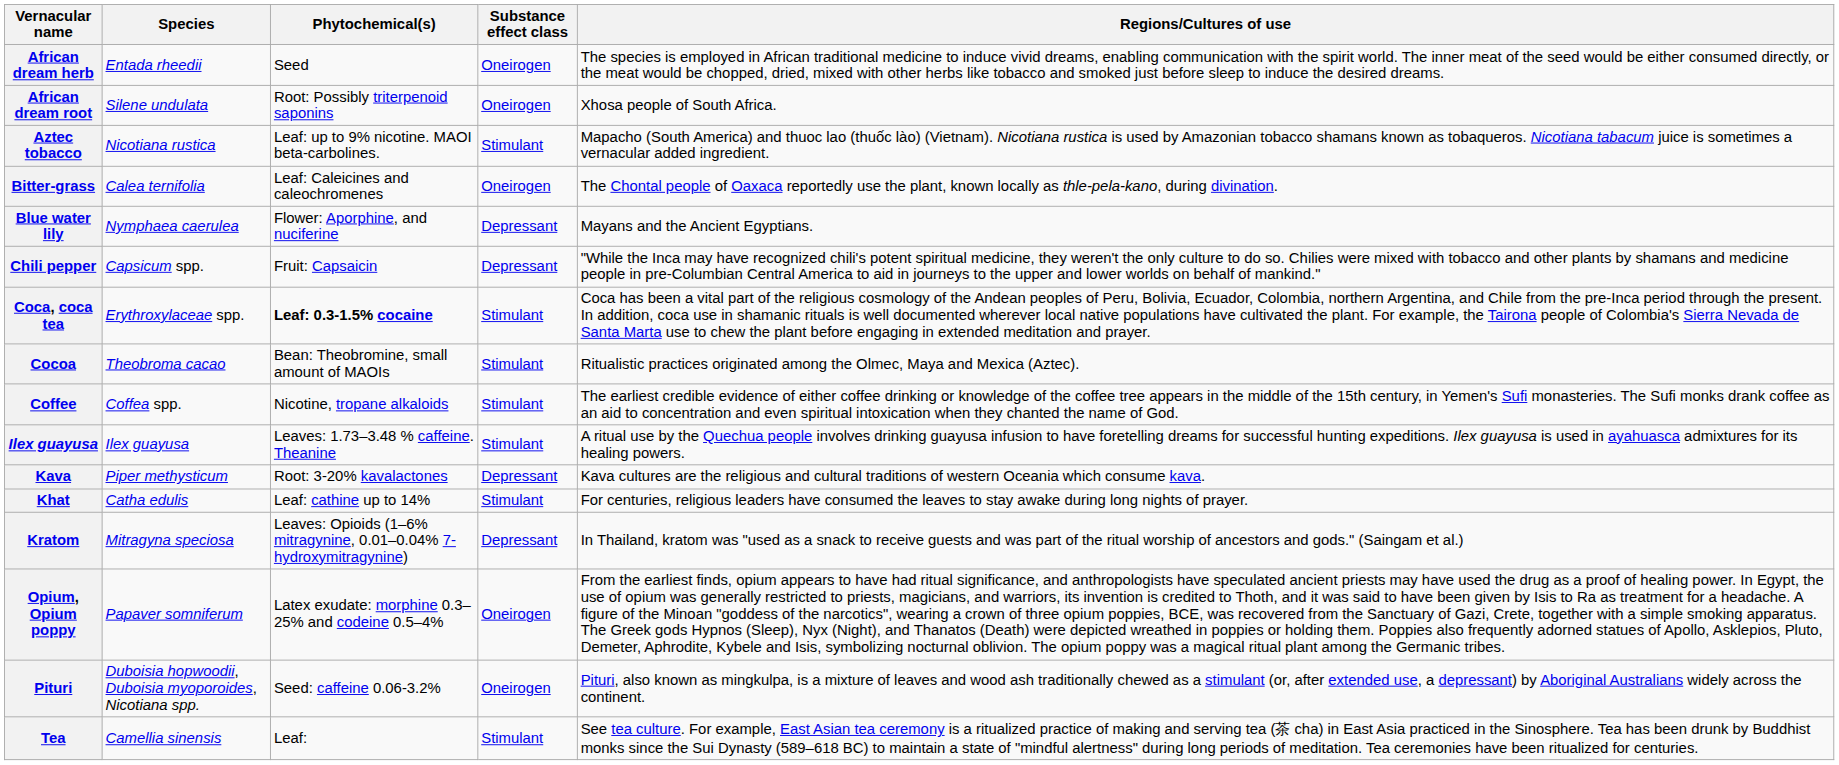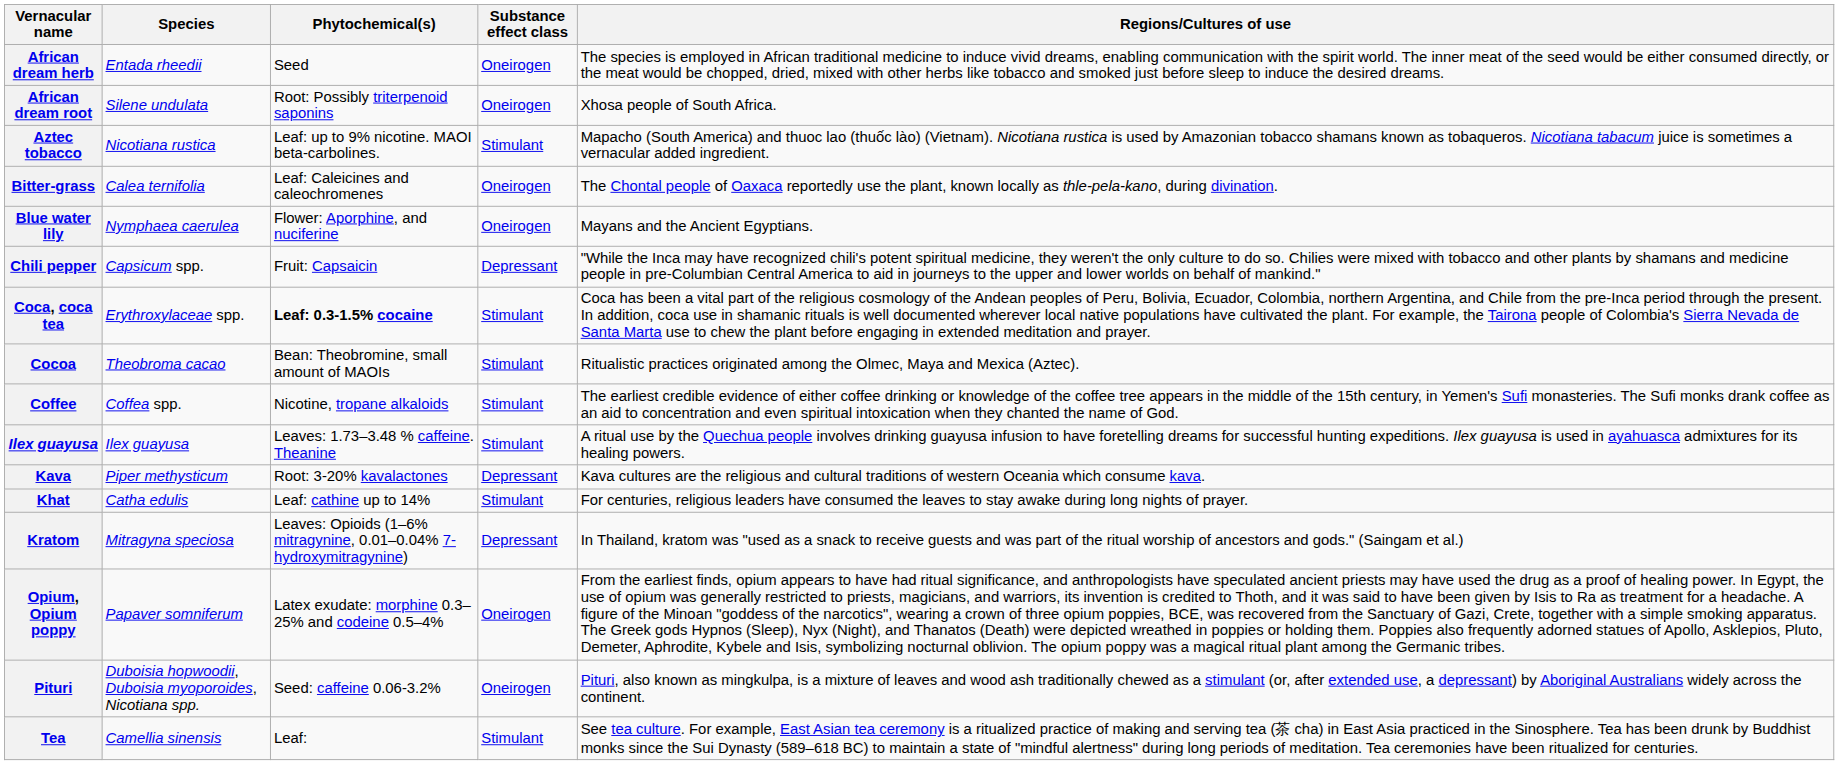Blue water lily | Substance effect class: Depressant -> Oneirogen
